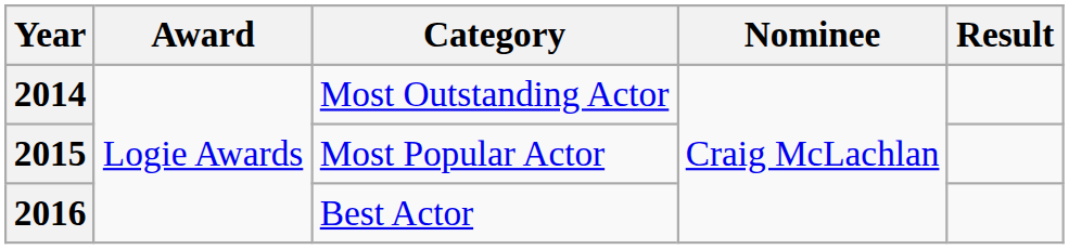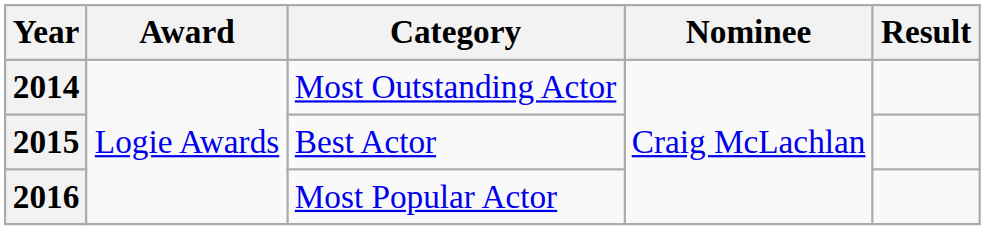2015 | Category: Most Popular Actor -> Best Actor
2016 | Category: Best Actor -> Most Popular Actor
